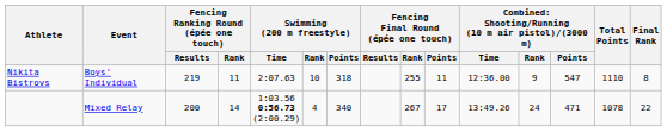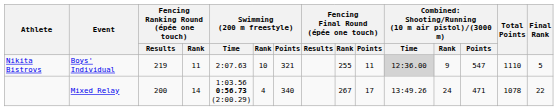Nikita Bistrovs | Swimming (200 m freestyle) / Points: 318 -> 321
Nikita Bistrovs | column 11: no background -> lightgrey background
Nikita Bistrovs | Final Rank: 8 -> 5
